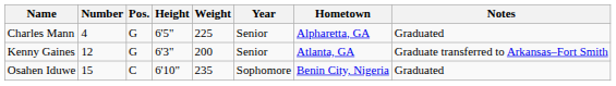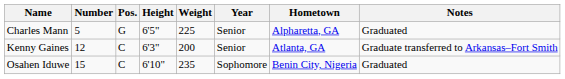Charles Mann | Number: 4 -> 5
Kenny Gaines | Pos.: G -> C
